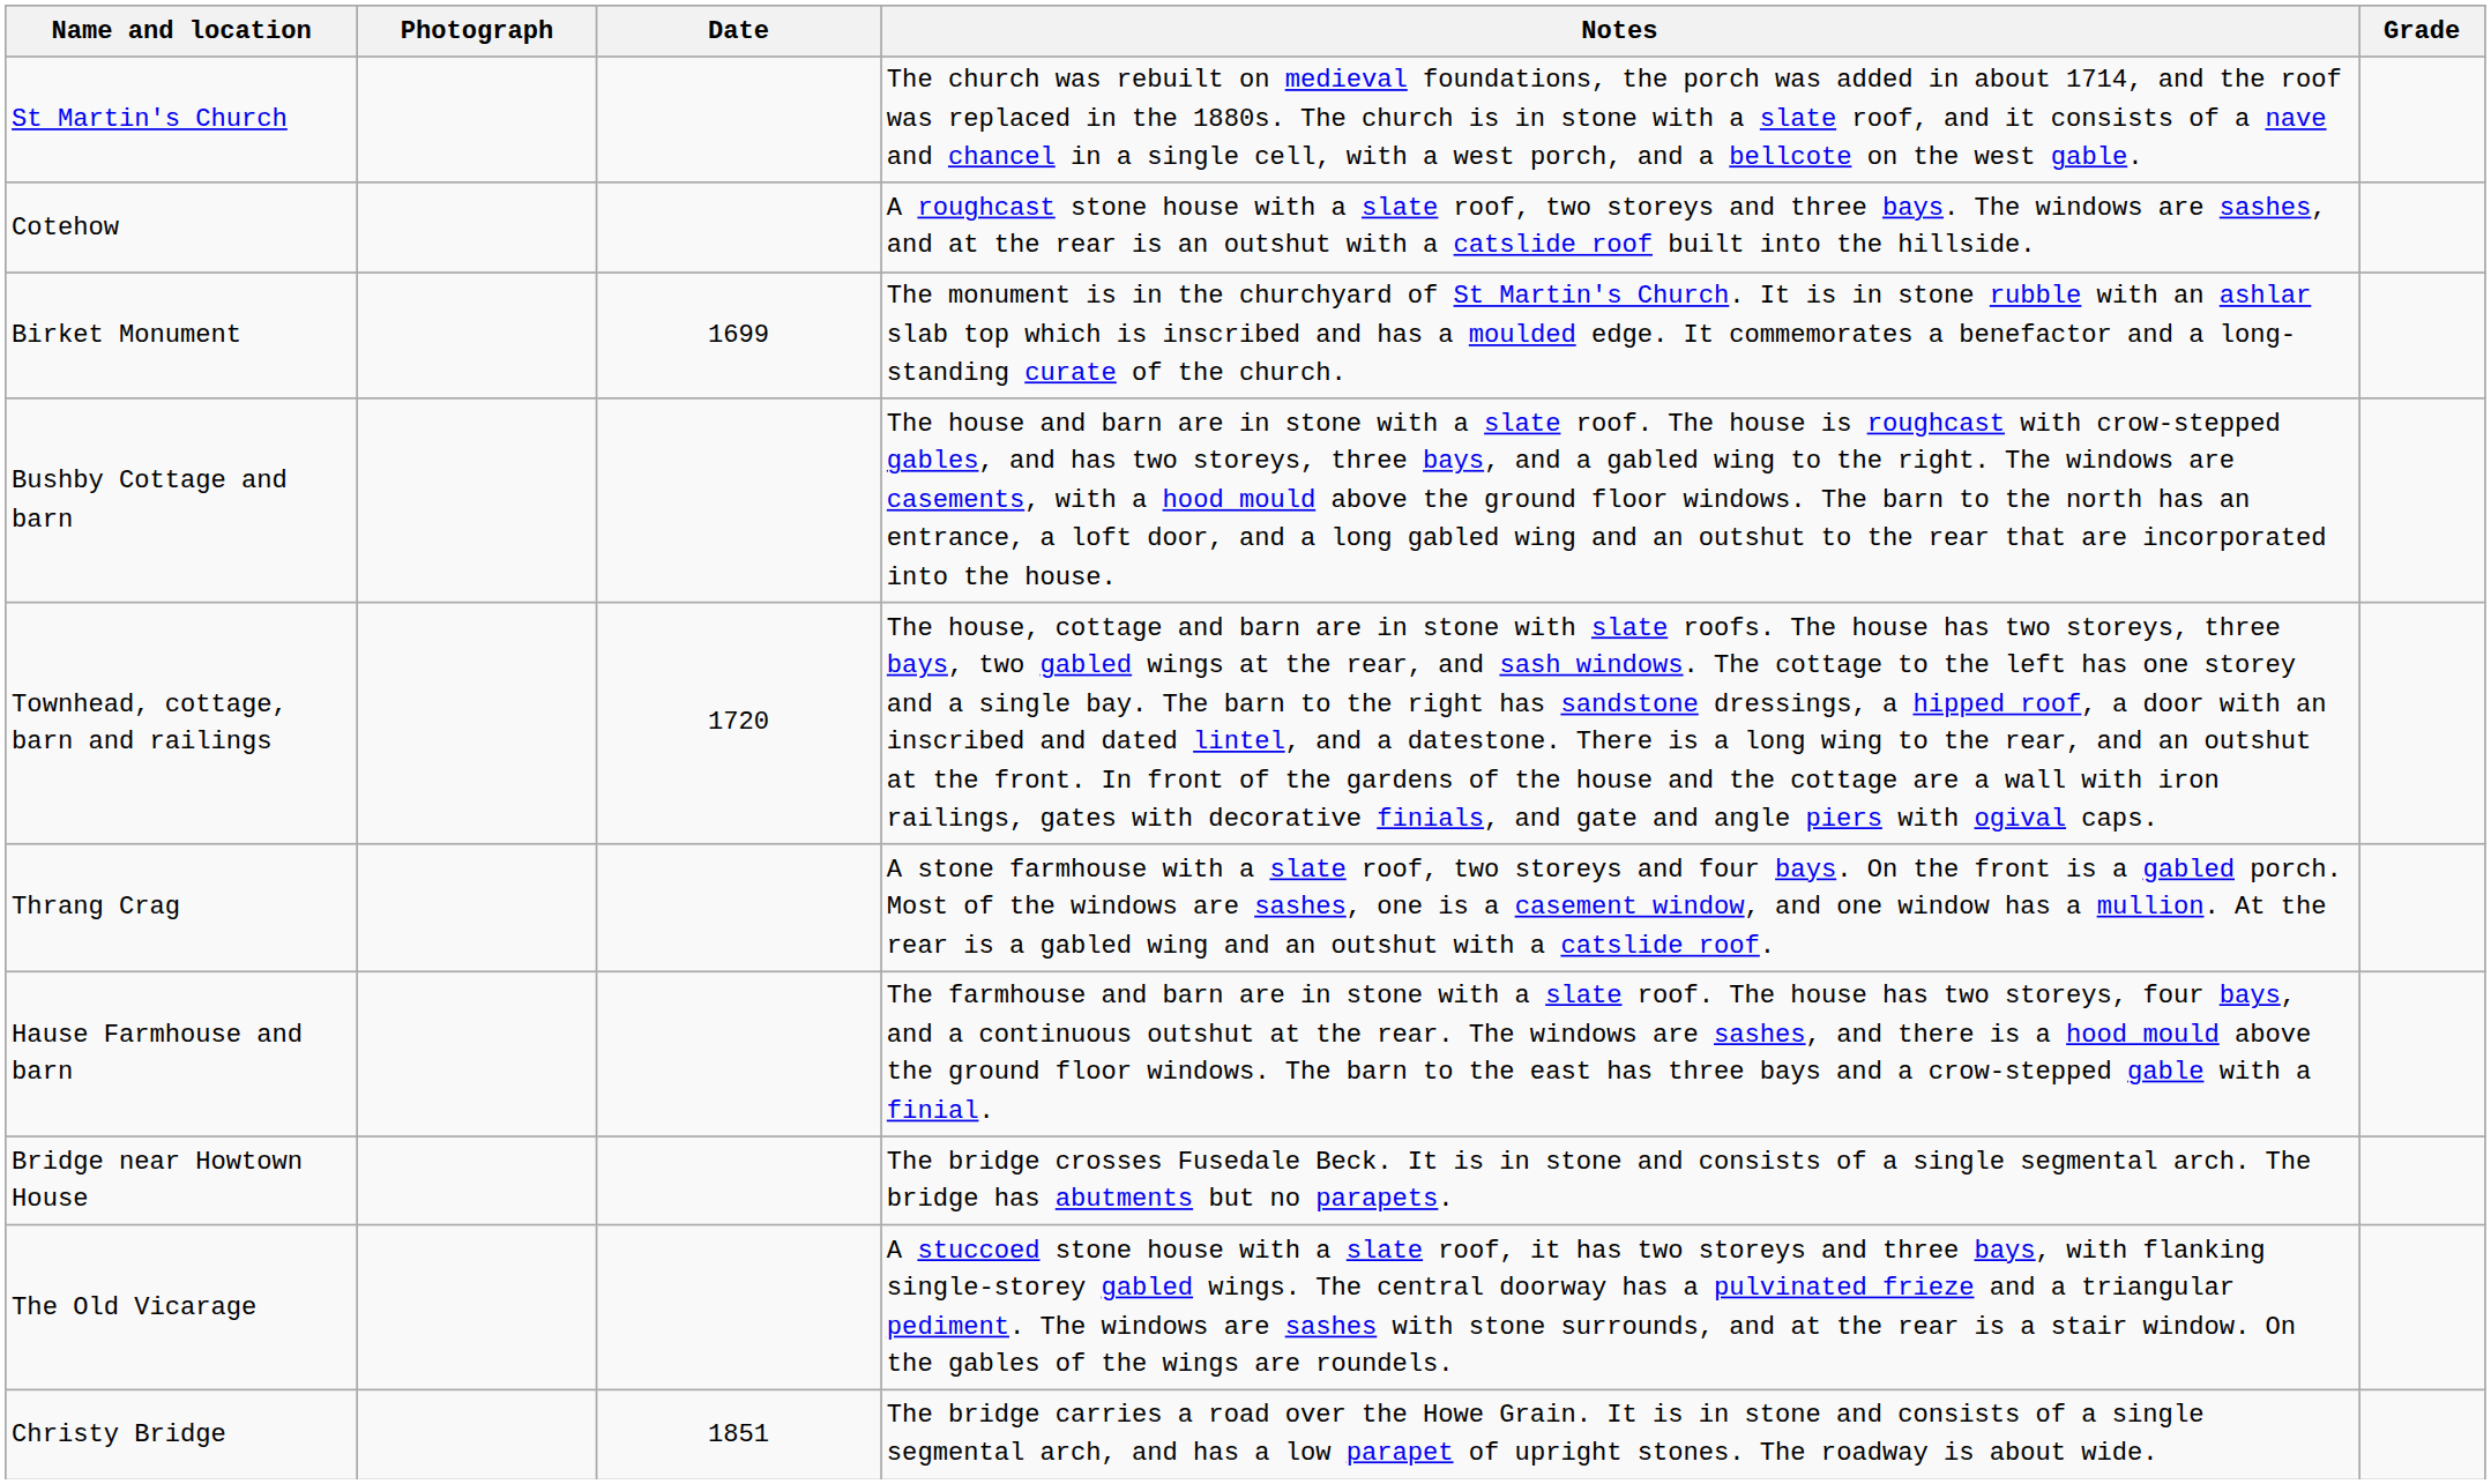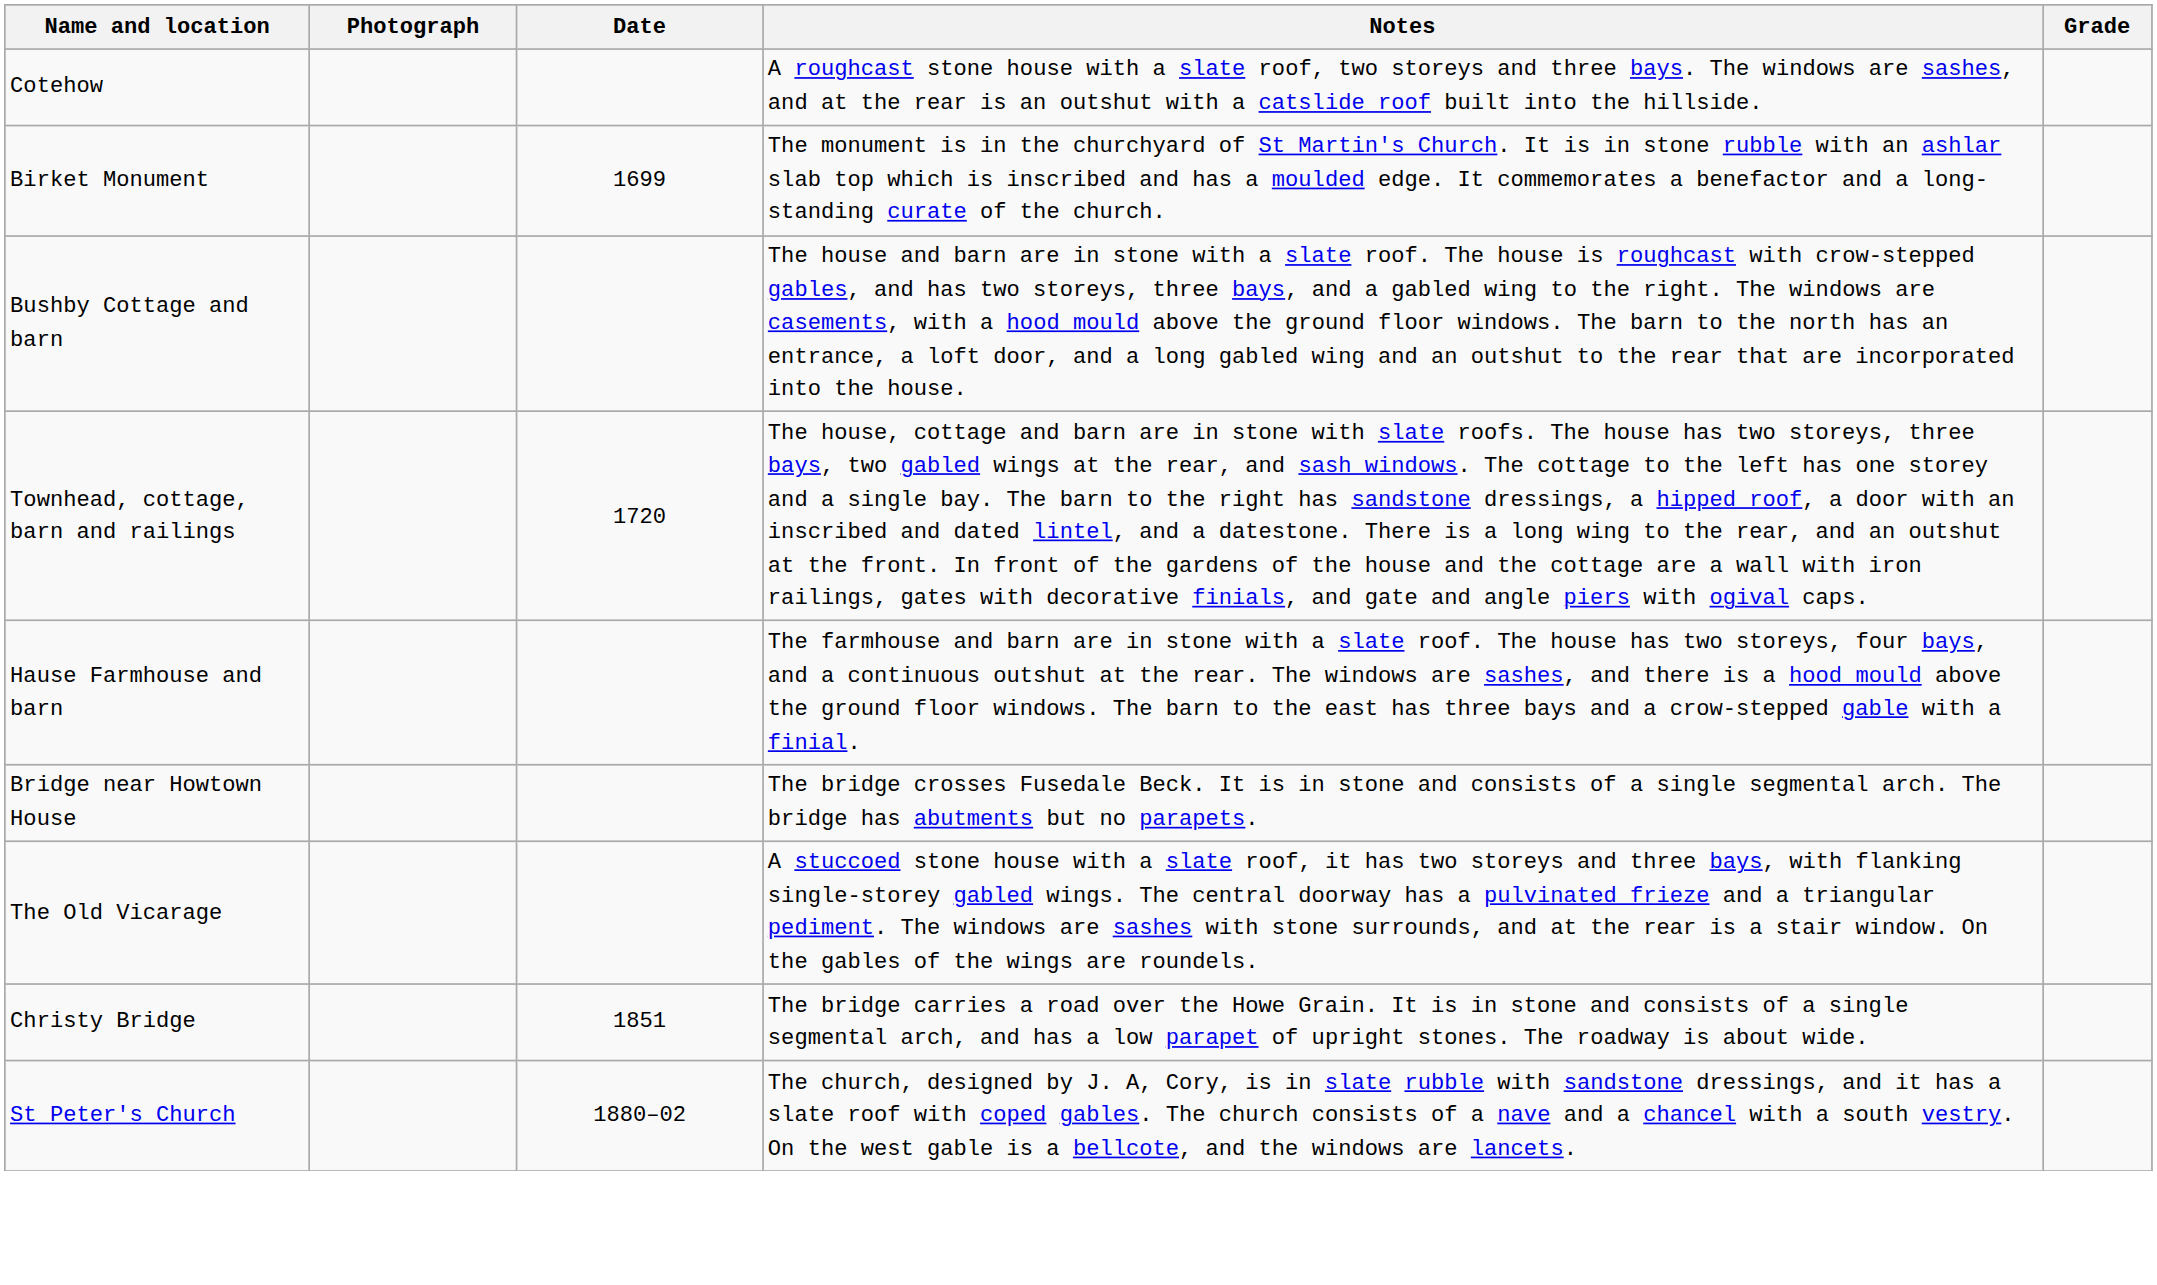- row: St Martin's Church | The church was rebuilt on medieval foundations, the porch was added in about 1714, and the roof was replaced in the 1880s. The church is in stone with a slate roof, and it consists of a nave and chancel in a single cell, with a west porch, and a bellcote on the west gable.
- row: Thrang Crag | A stone farmhouse with a slate roof, two storeys and four bays. On the front is a gabled porch. Most of the windows are sashes, one is a casement window, and one window has a mullion. At the rear is a gabled wing and an outshut with a catslide roof.
+ row: St Peter's Church | 1880–02 | The church, designed by J. A, Cory, is in slate rubble with sandstone dressings, and it has a slate roof with coped gables. The church consists of a nave and a chancel with a south vestry. On the west gable is a bellcote, and the windows are lancets.
